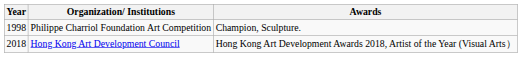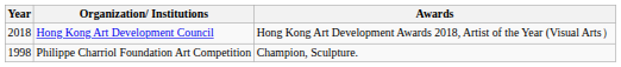rows swapped: Philippe Charriol Foundation Art Competition <-> Hong Kong Art Development Council
